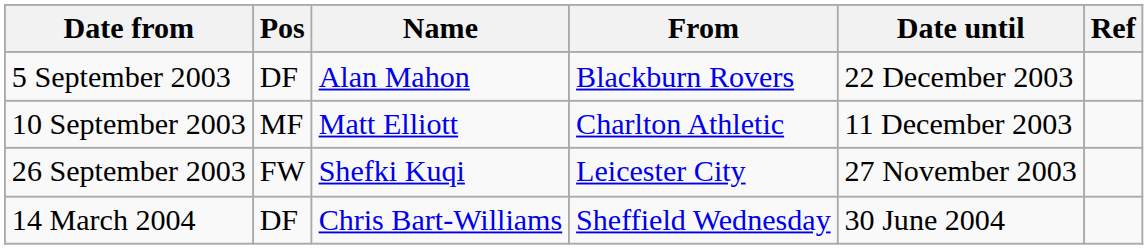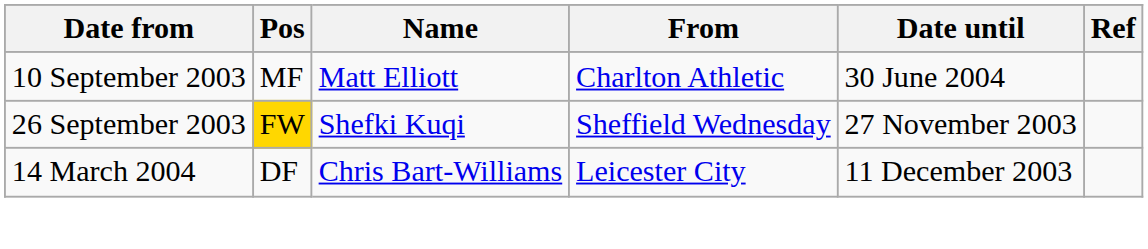- row: 5 September 2003 | DF | Alan Mahon | Blackburn Rovers | 22 December 2003
10 September 2003 | Date until: 11 December 2003 -> 30 June 2004
26 September 2003 | Pos: no background -> gold background
26 September 2003 | From: Leicester City -> Sheffield Wednesday
14 March 2004 | From: Sheffield Wednesday -> Leicester City
14 March 2004 | Date until: 30 June 2004 -> 11 December 2003
